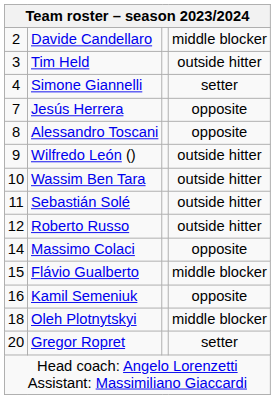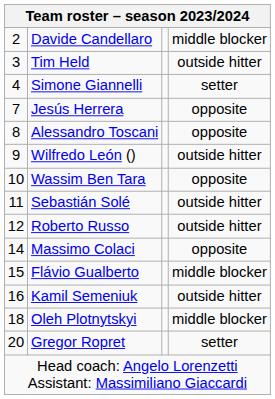Wassim Ben Tara | column 4: outside hitter -> opposite
Kamil Semeniuk | column 4: opposite -> outside hitter
